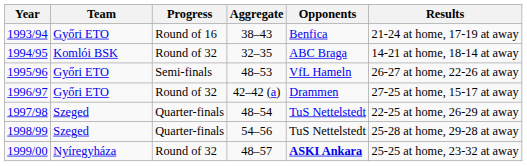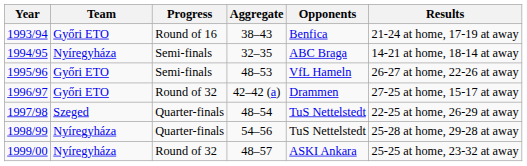1994/95 | Team: Komlói BSK -> Nyíregyháza
1994/95 | Progress: Round of 32 -> Semi-finals
1998/99 | Team: Szeged -> Nyíregyháza
1999/00 | Opponents: bold -> normal
